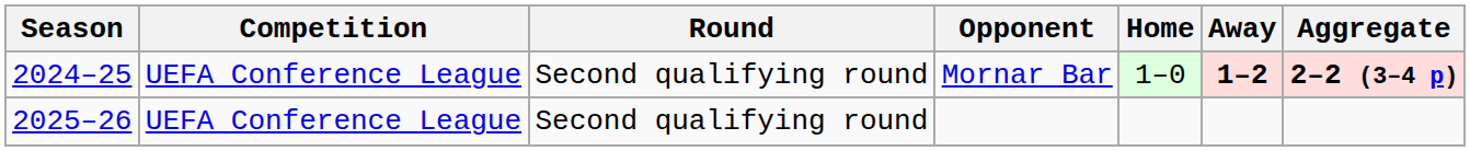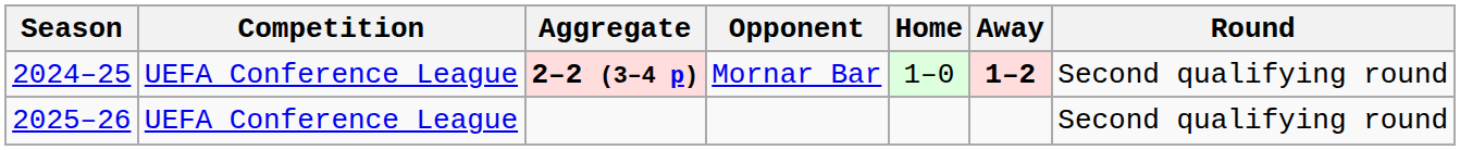columns swapped: Round <-> Aggregate
